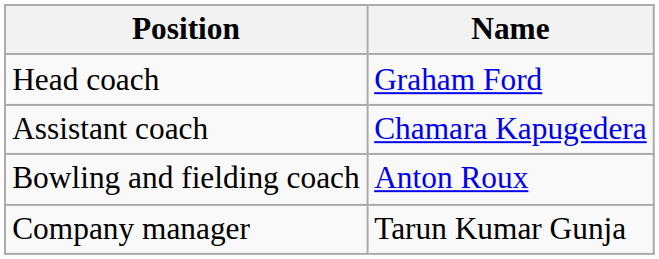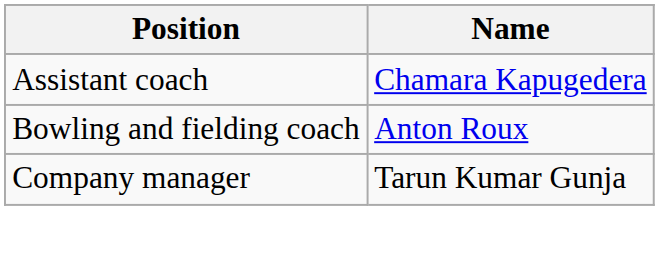- row: Head coach | Graham Ford
